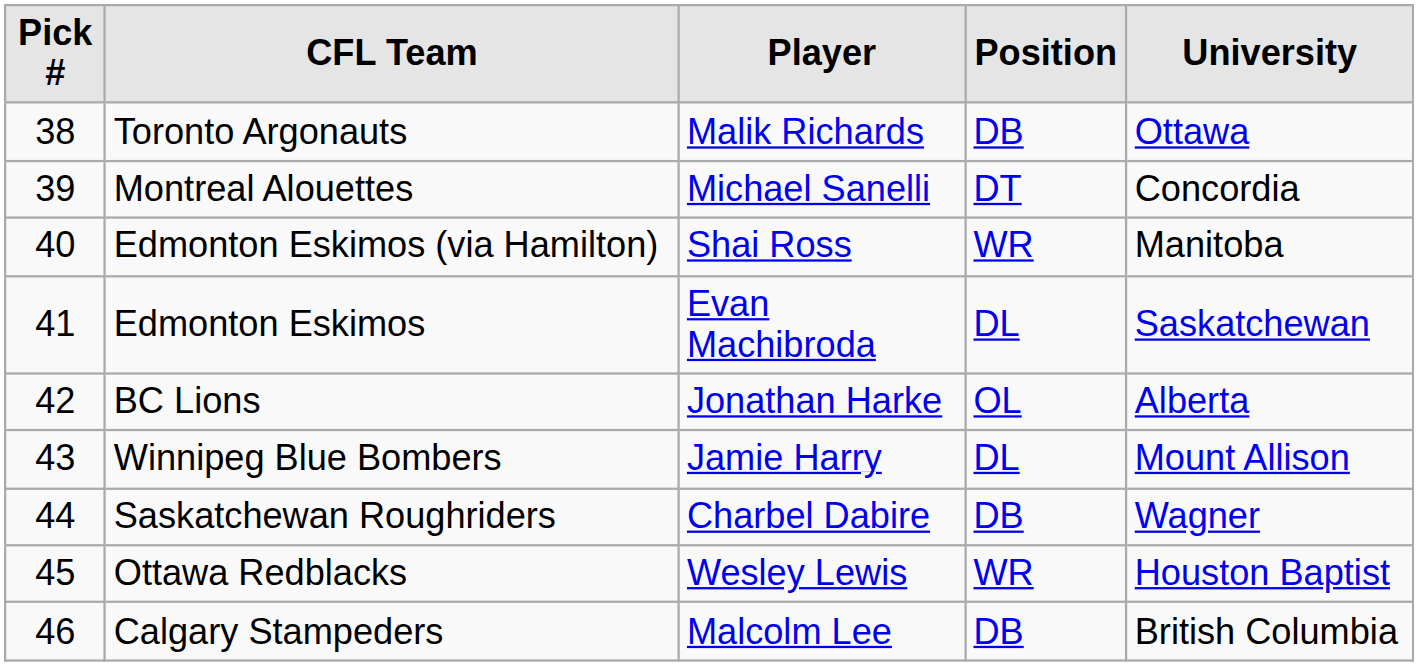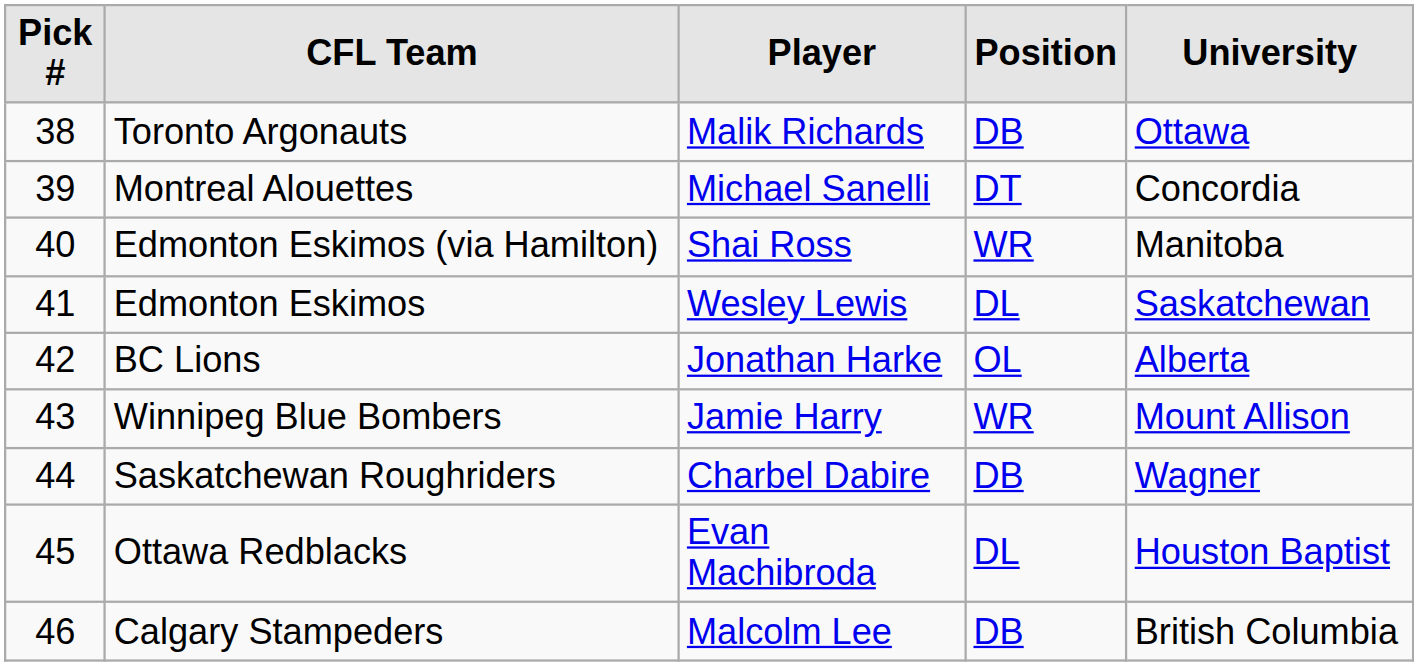Edmonton Eskimos | Player: Evan Machibroda -> Wesley Lewis
Winnipeg Blue Bombers | Position: DL -> WR
Ottawa Redblacks | Player: Wesley Lewis -> Evan Machibroda
Ottawa Redblacks | Position: WR -> DL
